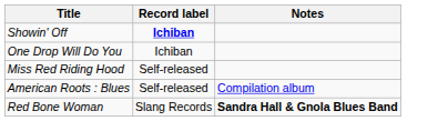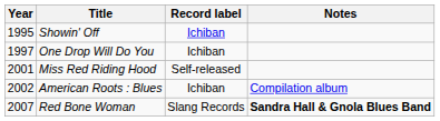+ column: Year | 1995 | 1997 | 2001 | 2002 | 2007
Showin' Off | Record label: bold -> normal
American Roots : Blues | Record label: Self-released -> Ichiban
